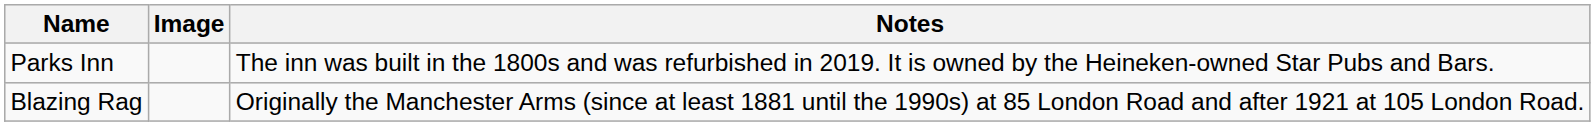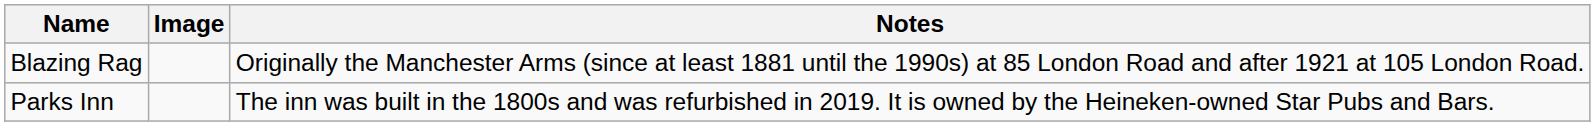rows swapped: Blazing Rag <-> Parks Inn
